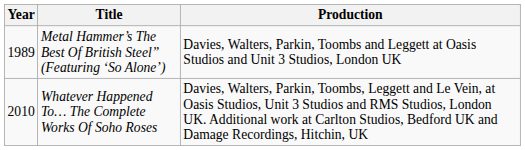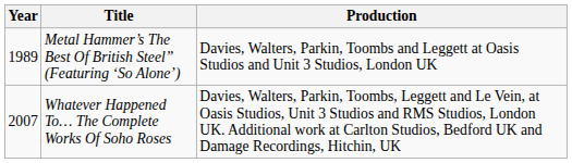Whatever Happened To… The Complete Works Of Soho Roses | Year: 2010 -> 2007
